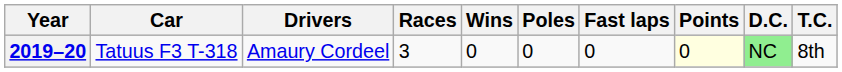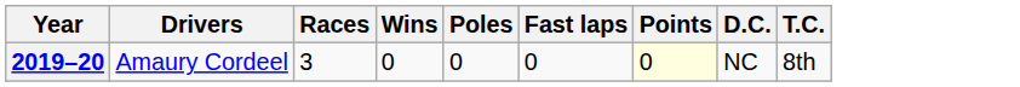- column: Car | Tatuus F3 T-318
2019–20 | D.C.: lightgreen background -> no background
